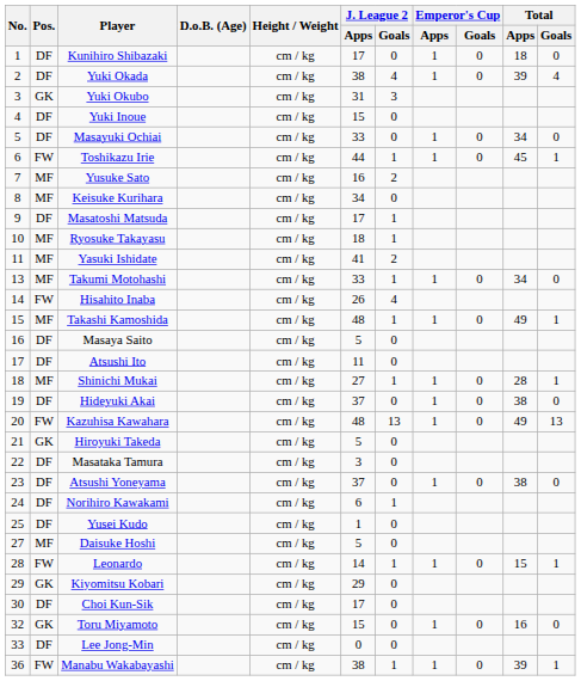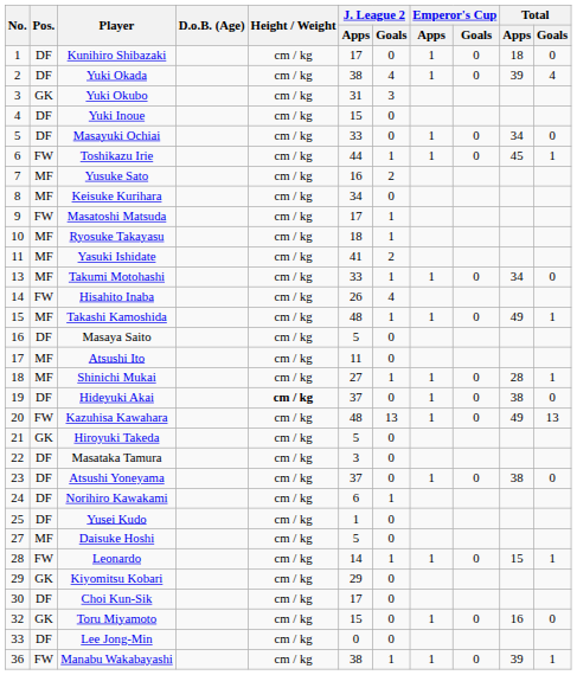Masatoshi Matsuda | Pos.: DF -> FW
Atsushi Ito | Pos.: DF -> MF
Hideyuki Akai | Height / Weight: normal -> bold
